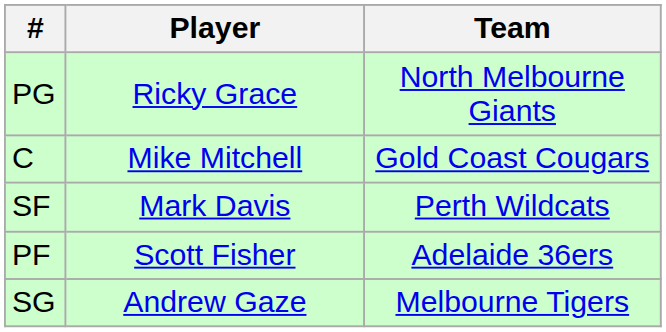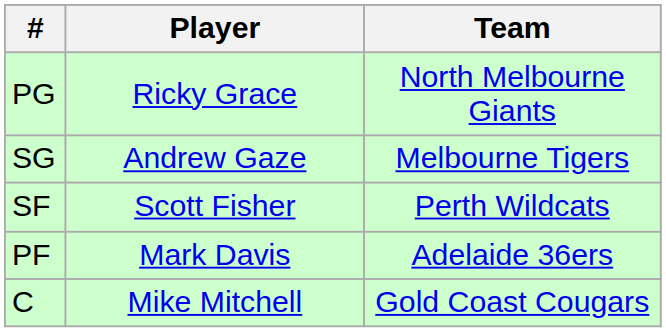rows swapped: SG <-> C
SF | Player: Mark Davis -> Scott Fisher
PF | Player: Scott Fisher -> Mark Davis
